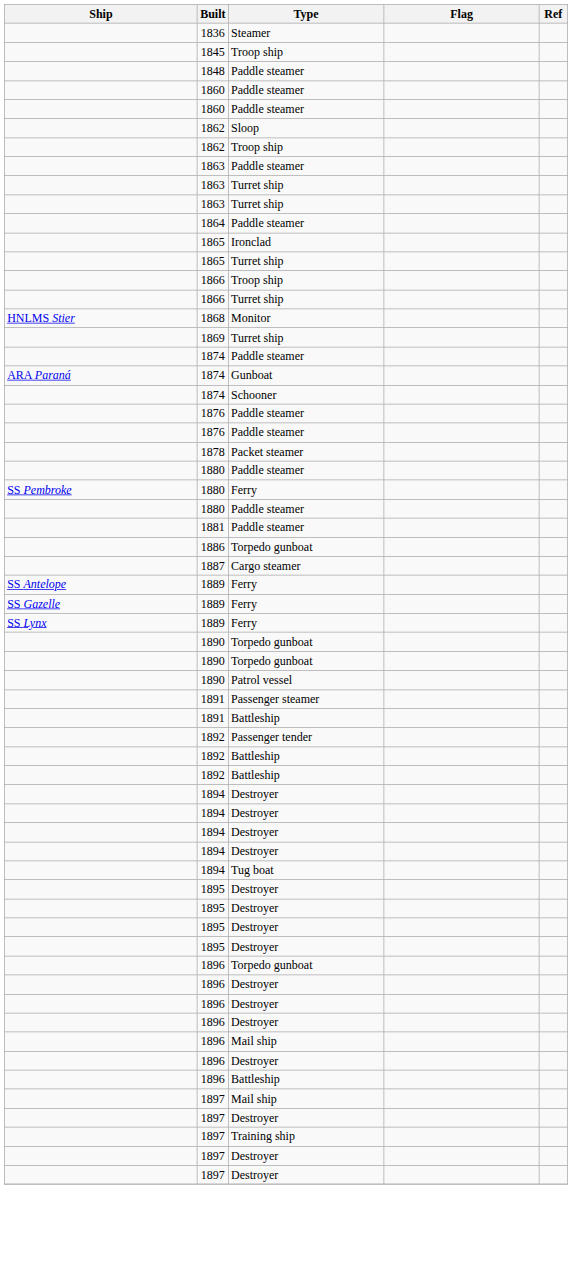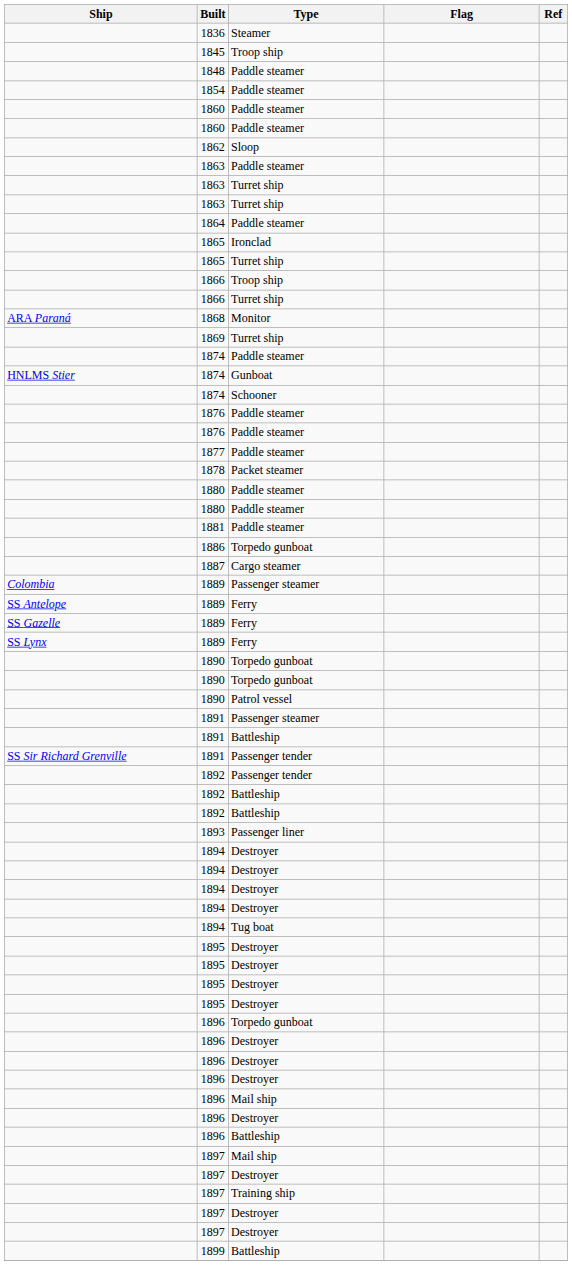+ row: 1854 | Paddle steamer
- row: 1862 | Troop ship
1868 | Ship: HNLMS Stier -> ARA Paraná
1874 / Gunboat | Ship: ARA Paraná -> HNLMS Stier
+ row: 1877 | Paddle steamer
- row: SS Pembroke | 1880 | Ferry
+ row: Colombia | 1889 | Passenger steamer
+ row: SS Sir Richard Grenville | 1891 | Passenger tender
+ row: 1893 | Passenger liner
+ row: 1899 | Battleship
